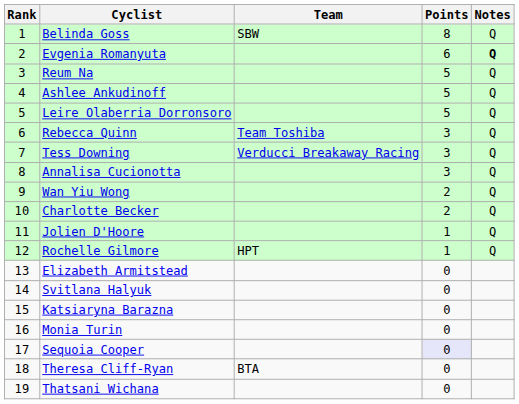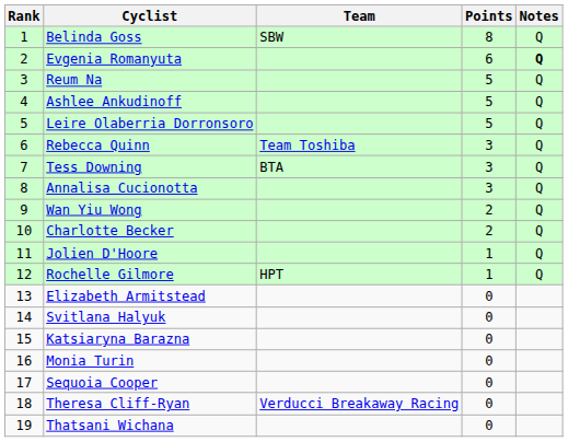Tess Downing | Team: Verducci Breakaway Racing -> BTA
Sequoia Cooper | Points: lavender background -> no background
Theresa Cliff-Ryan | Team: BTA -> Verducci Breakaway Racing
